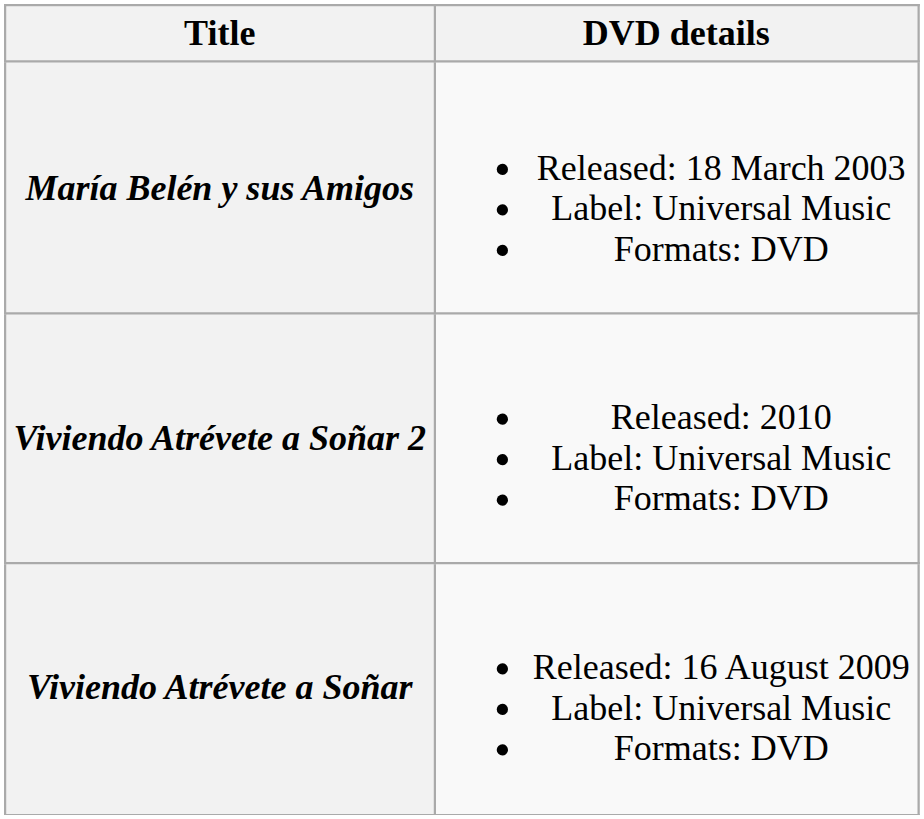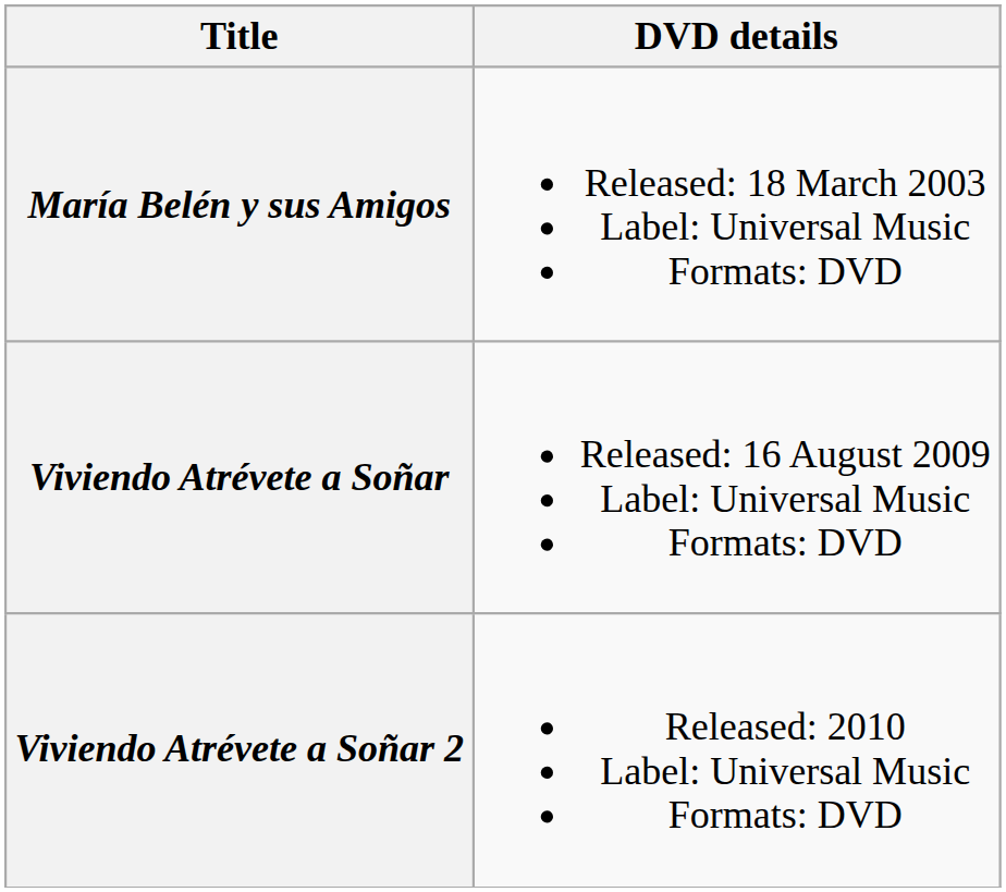rows swapped: Viviendo Atrévete a Soñar <-> Viviendo Atrévete a Soñar 2
